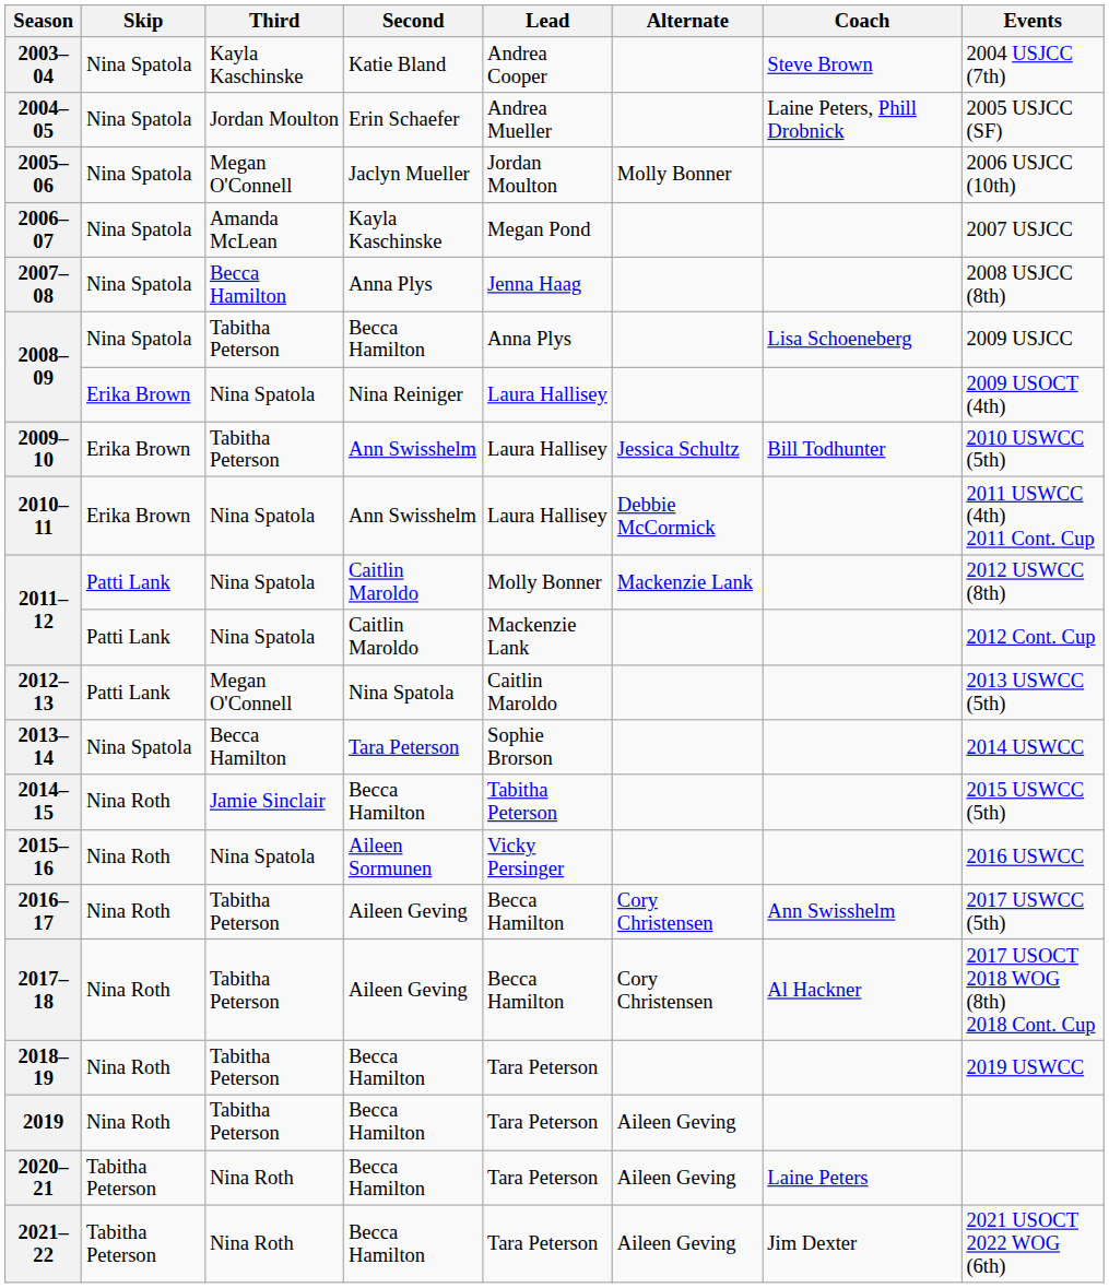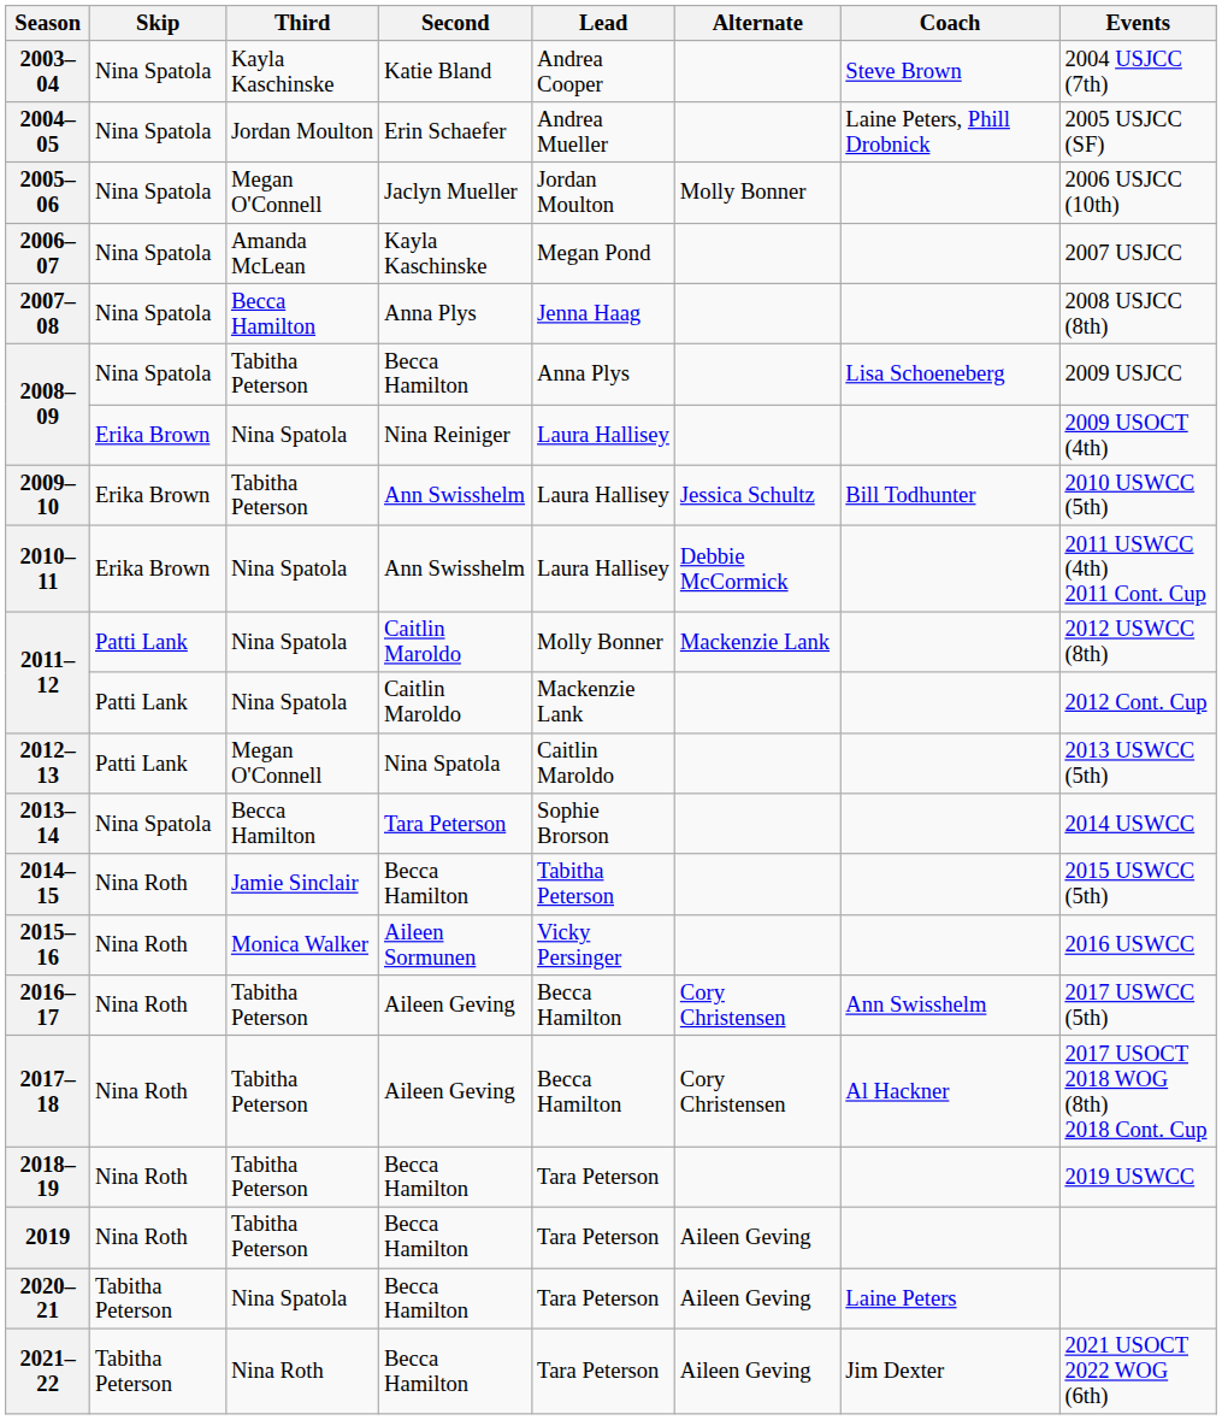2015–16 | Third: Nina Spatola -> Monica Walker
2020–21 | Third: Nina Roth -> Nina Spatola
